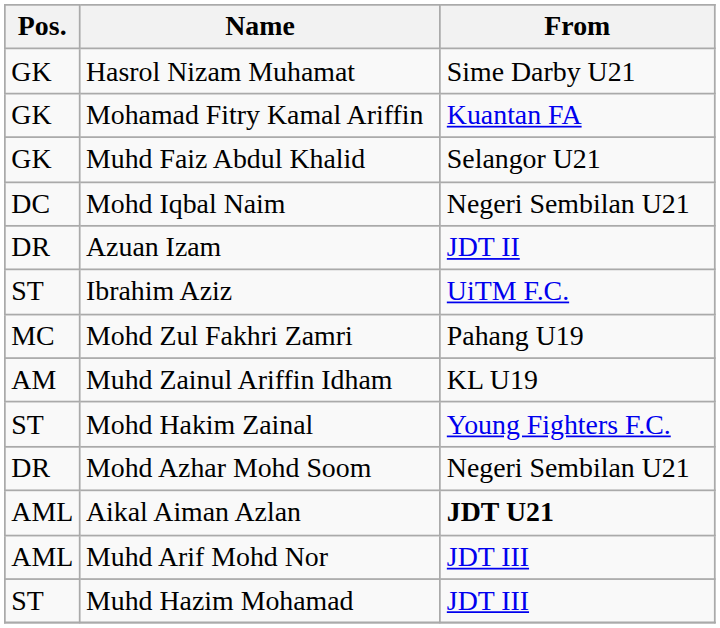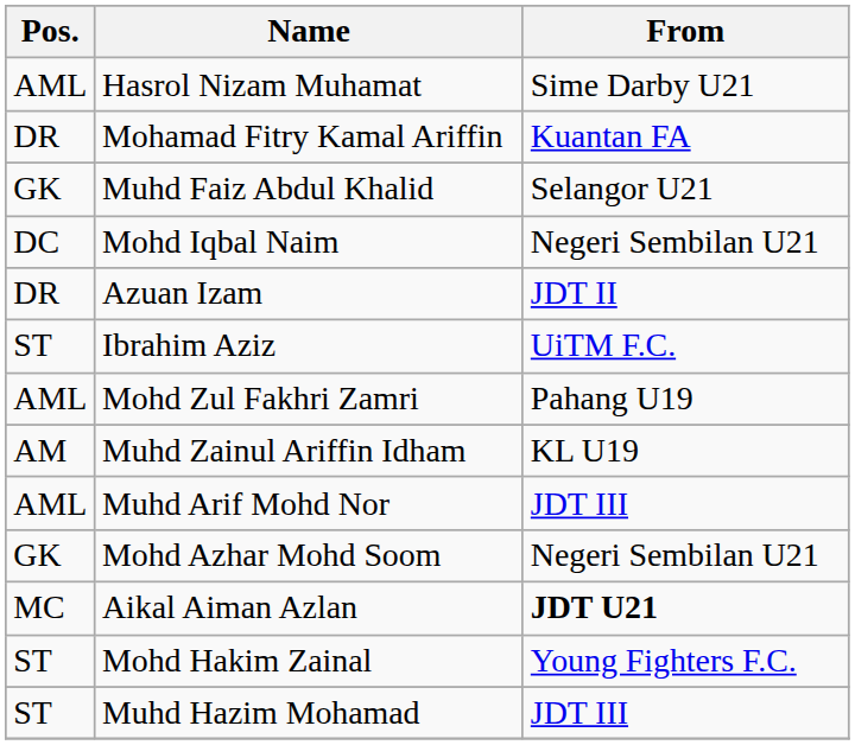Hasrol Nizam Muhamat | Pos.: GK -> AML
Mohamad Fitry Kamal Ariffin | Pos.: GK -> DR
Mohd Zul Fakhri Zamri | Pos.: MC -> AML
rows swapped: Mohd Hakim Zainal <-> Muhd Arif Mohd Nor
Mohd Azhar Mohd Soom | Pos.: DR -> GK
Aikal Aiman Azlan | Pos.: AML -> MC
